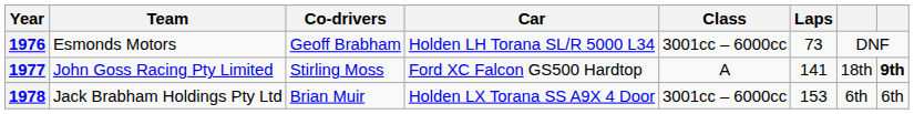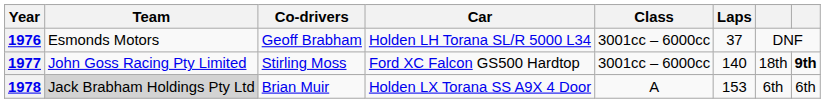1976 | Laps: 73 -> 37
1977 | Class: A -> 3001cc – 6000cc
1977 | Laps: 141 -> 140
1978 | Team: no background -> lightgrey background
1978 | Class: 3001cc – 6000cc -> A
